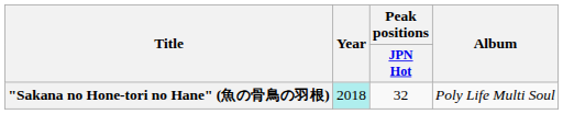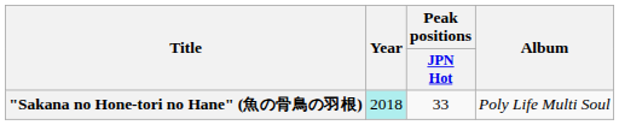"Sakana no Hone-tori no Hane" (魚の骨鳥の羽根) | Peak positions / JPN Hot: 32 -> 33
